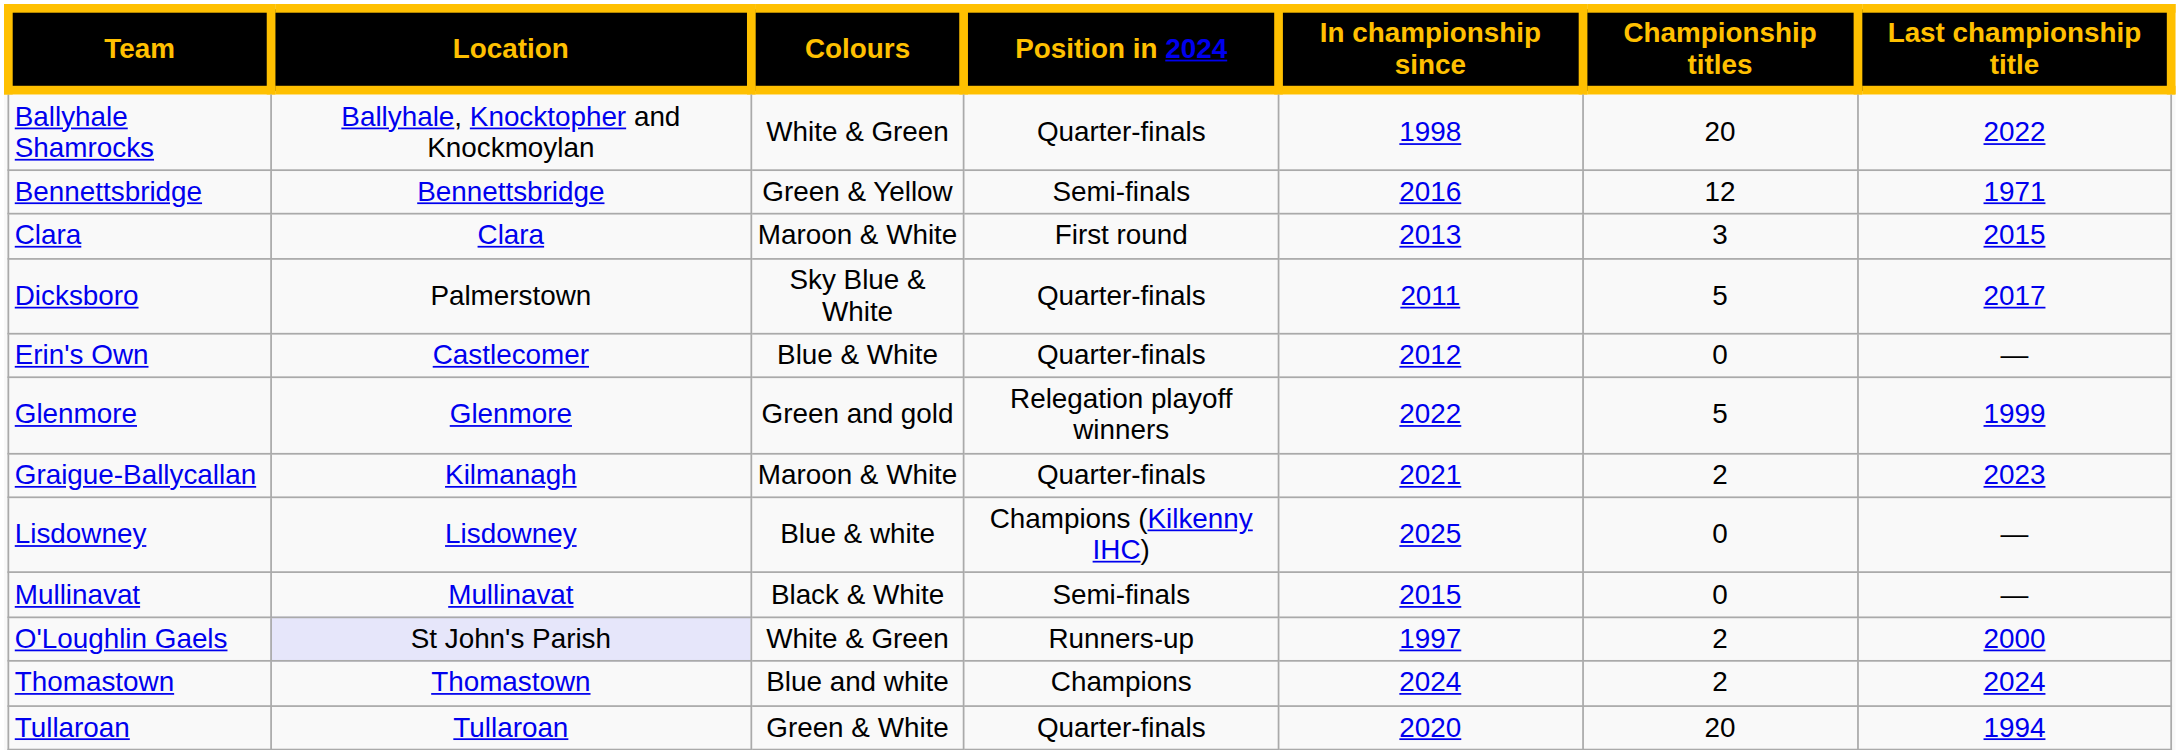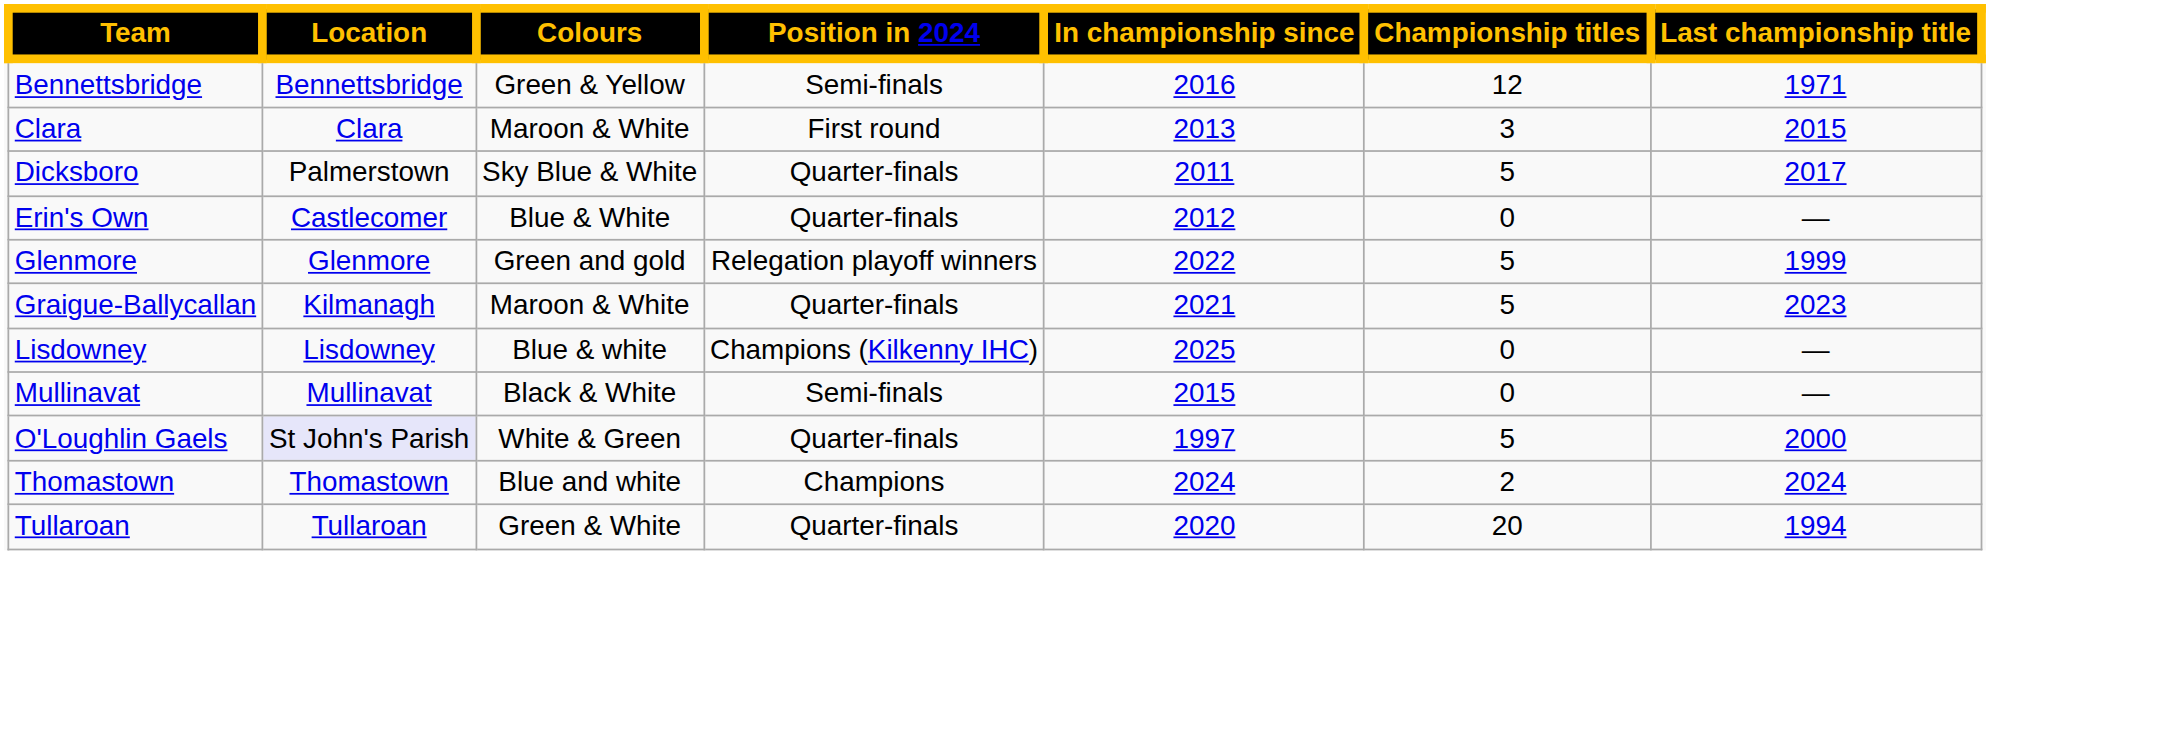- row: Ballyhale Shamrocks | Ballyhale, Knocktopher and Knockmoylan | White & Green | Quarter-finals | 1998 | 20 | 2022
Graigue-Ballycallan | Championship titles: 2 -> 5
O'Loughlin Gaels | Position in 2024: Runners-up -> Quarter-finals
O'Loughlin Gaels | Championship titles: 2 -> 5
